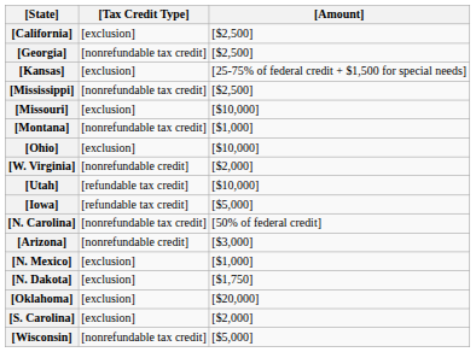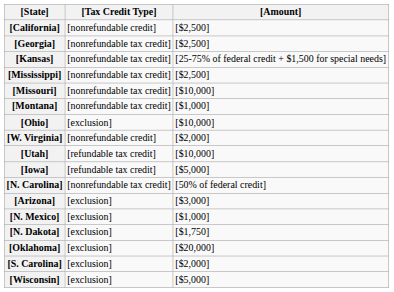[California] | [Tax Credit Type]: [exclusion] -> [nonrefundable credit]
[Kansas] | [Tax Credit Type]: [exclusion] -> [nonrefundable tax credit]
[Missouri] | [Tax Credit Type]: [exclusion] -> [nonrefundable tax credit]
[Arizona] | [Tax Credit Type]: [nonrefundable credit] -> [exclusion]
[Wisconsin] | [Tax Credit Type]: [nonrefundable tax credit] -> [exclusion]
